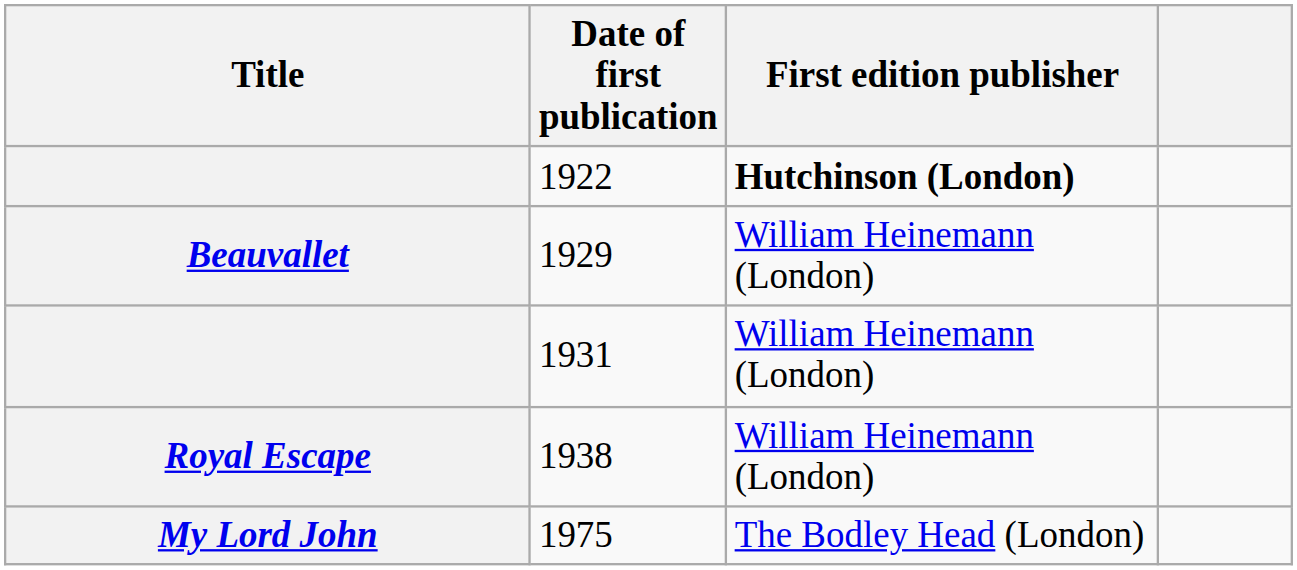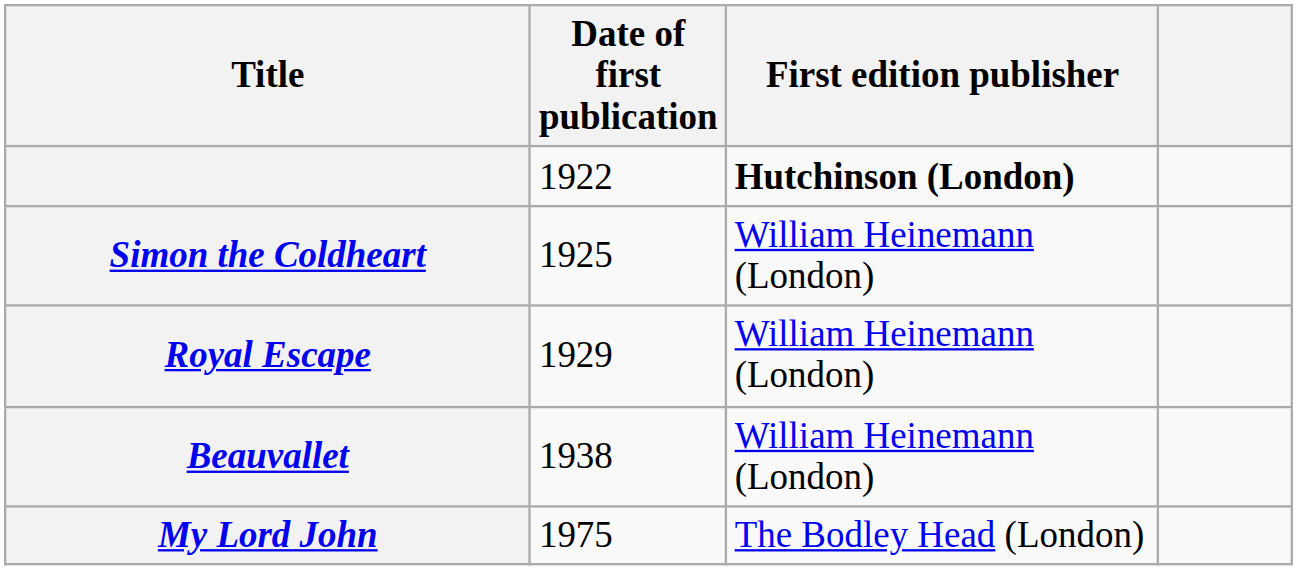+ row: Simon the Coldheart | 1925 | William Heinemann (London)
1929 | Title: Beauvallet -> Royal Escape
- row: 1931 | William Heinemann (London)
1938 | Title: Royal Escape -> Beauvallet
